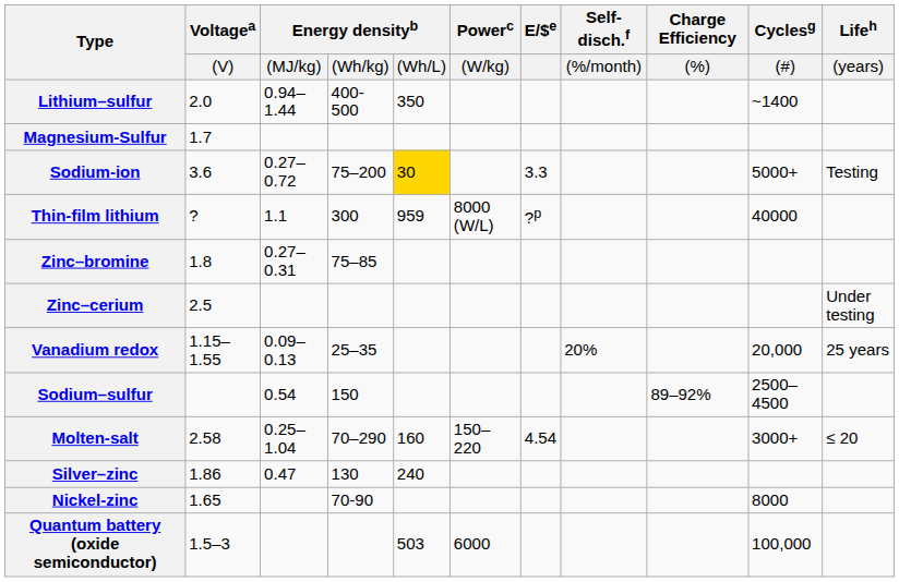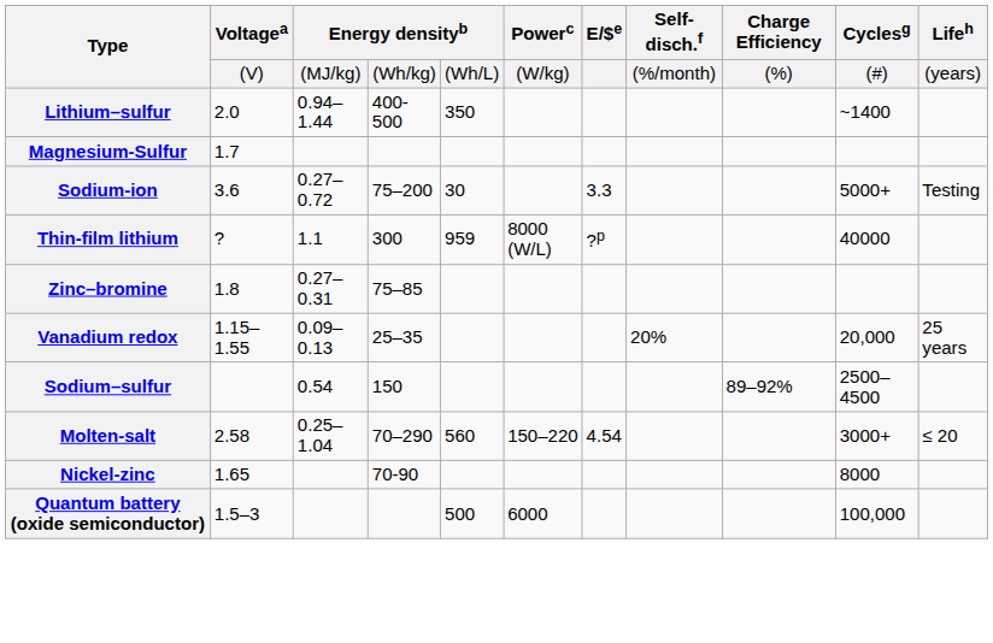Sodium-ion | Energy densityb / (Wh/L): gold background -> no background
- row: Zinc–cerium | 2.5 | Under testing
Molten-salt | Energy densityb / (Wh/L): 160 -> 560
- row: Silver–zinc | 1.86 | 0.47 | 130 | 240
Quantum battery (oxide semiconductor) | Energy densityb / (Wh/L): 503 -> 500
